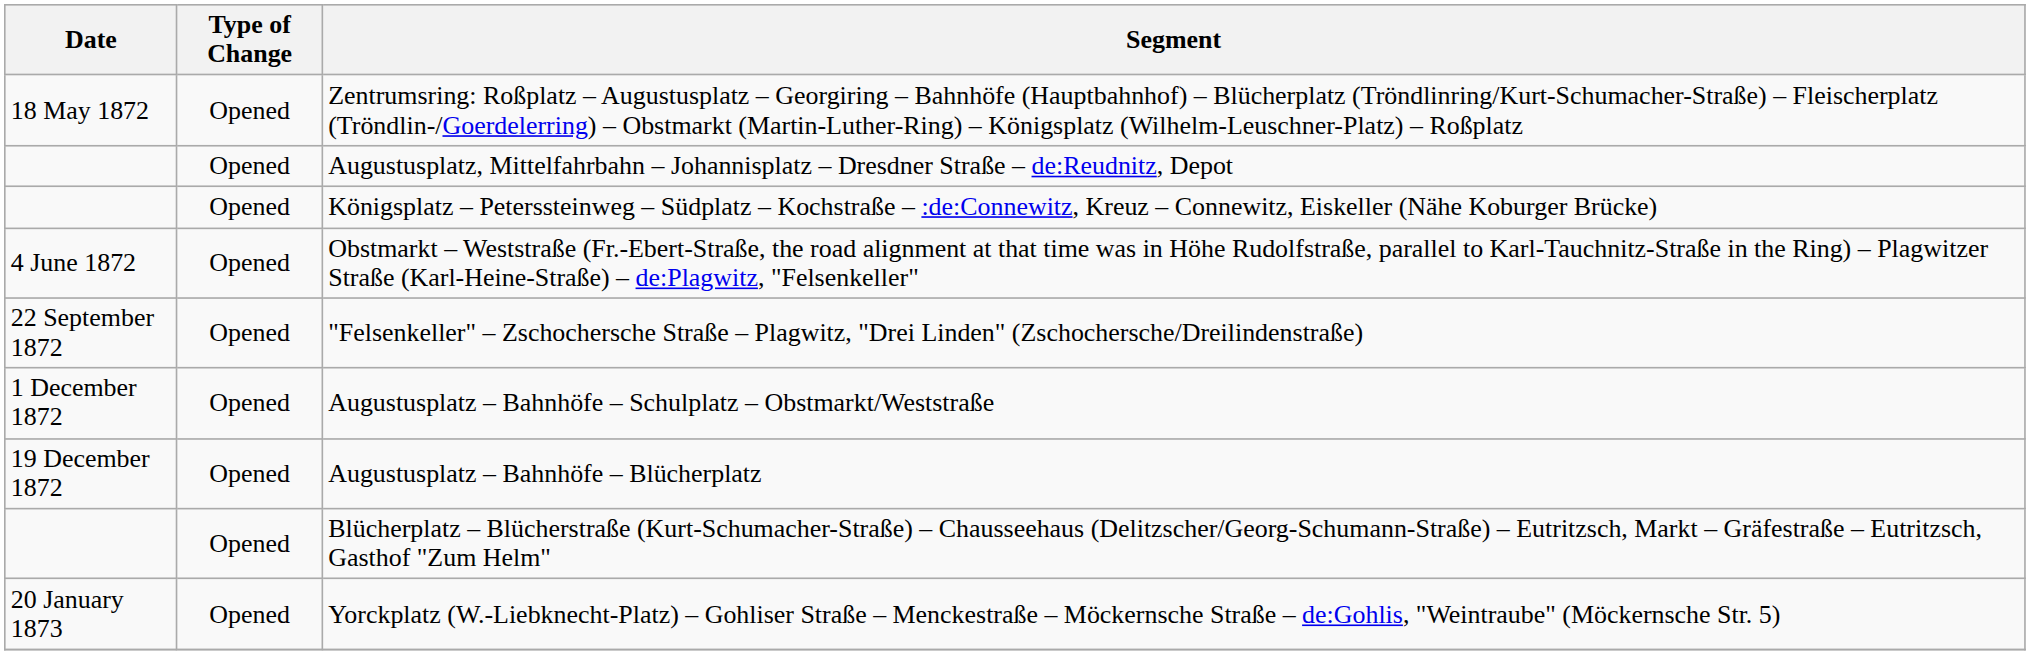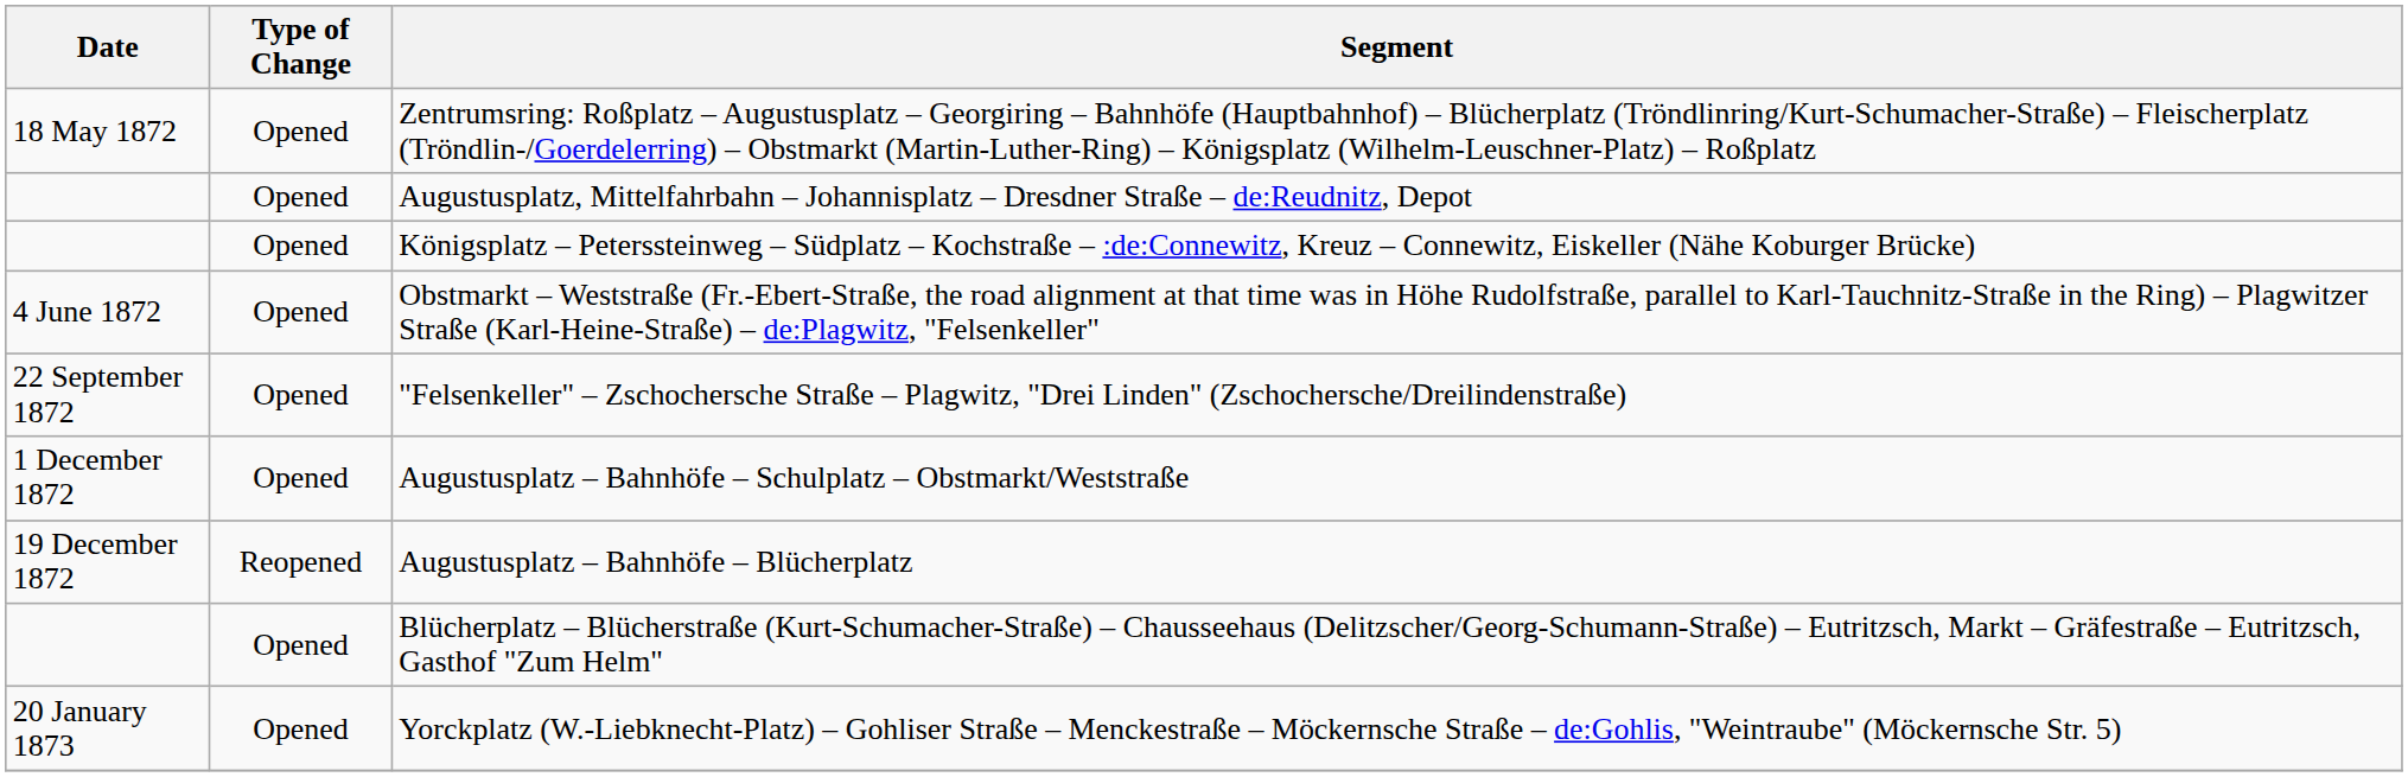Augustusplatz – Bahnhöfe – Blücherplatz | Type of Change: Opened -> Reopened
